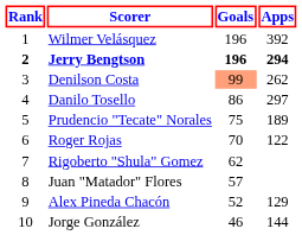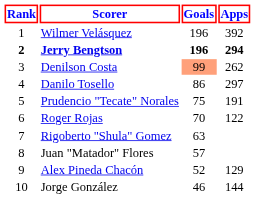Prudencio "Tecate" Norales | Apps: 189 -> 191
Rigoberto "Shula" Gomez | Goals: 62 -> 63
